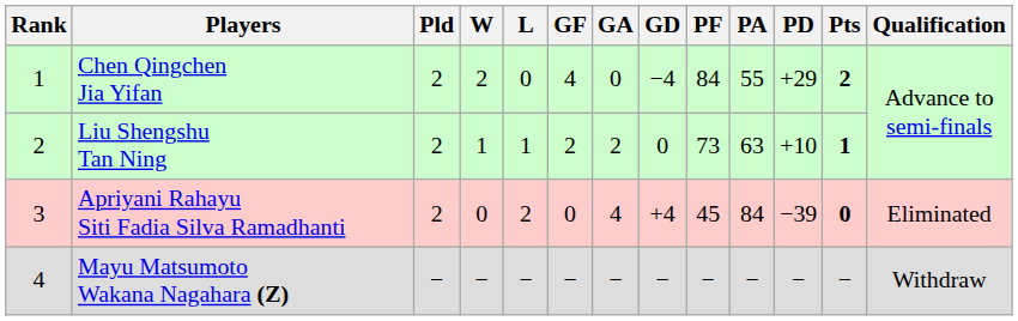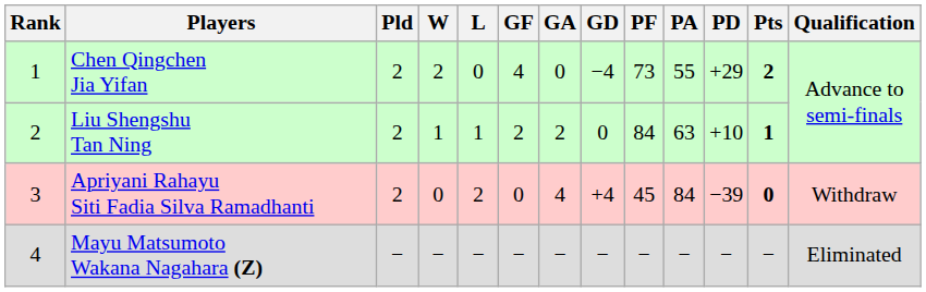Chen Qingchen Jia Yifan | PF: 84 -> 73
Liu Shengshu Tan Ning | PF: 73 -> 84
Apriyani Rahayu Siti Fadia Silva Ramadhanti | Qualification: Eliminated -> Withdraw
Mayu Matsumoto Wakana Nagahara (Z) | Qualification: Withdraw -> Eliminated
